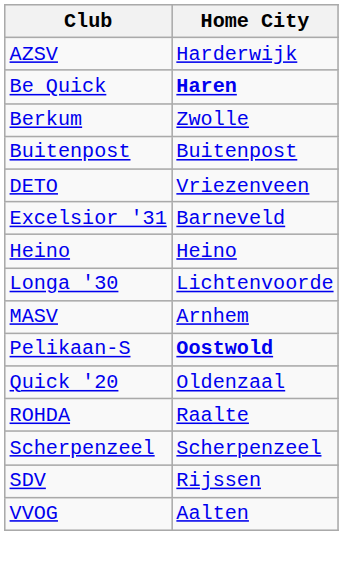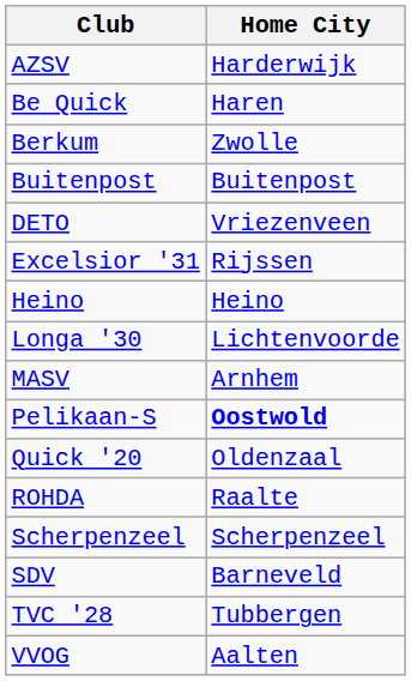Be Quick | Home City: bold -> normal
Excelsior '31 | Home City: Barneveld -> Rijssen
SDV | Home City: Rijssen -> Barneveld
+ row: TVC '28 | Tubbergen
